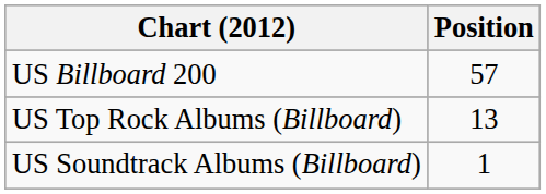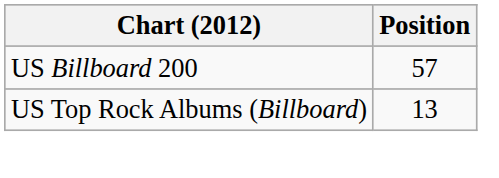- row: US Soundtrack Albums (Billboard) | 1
